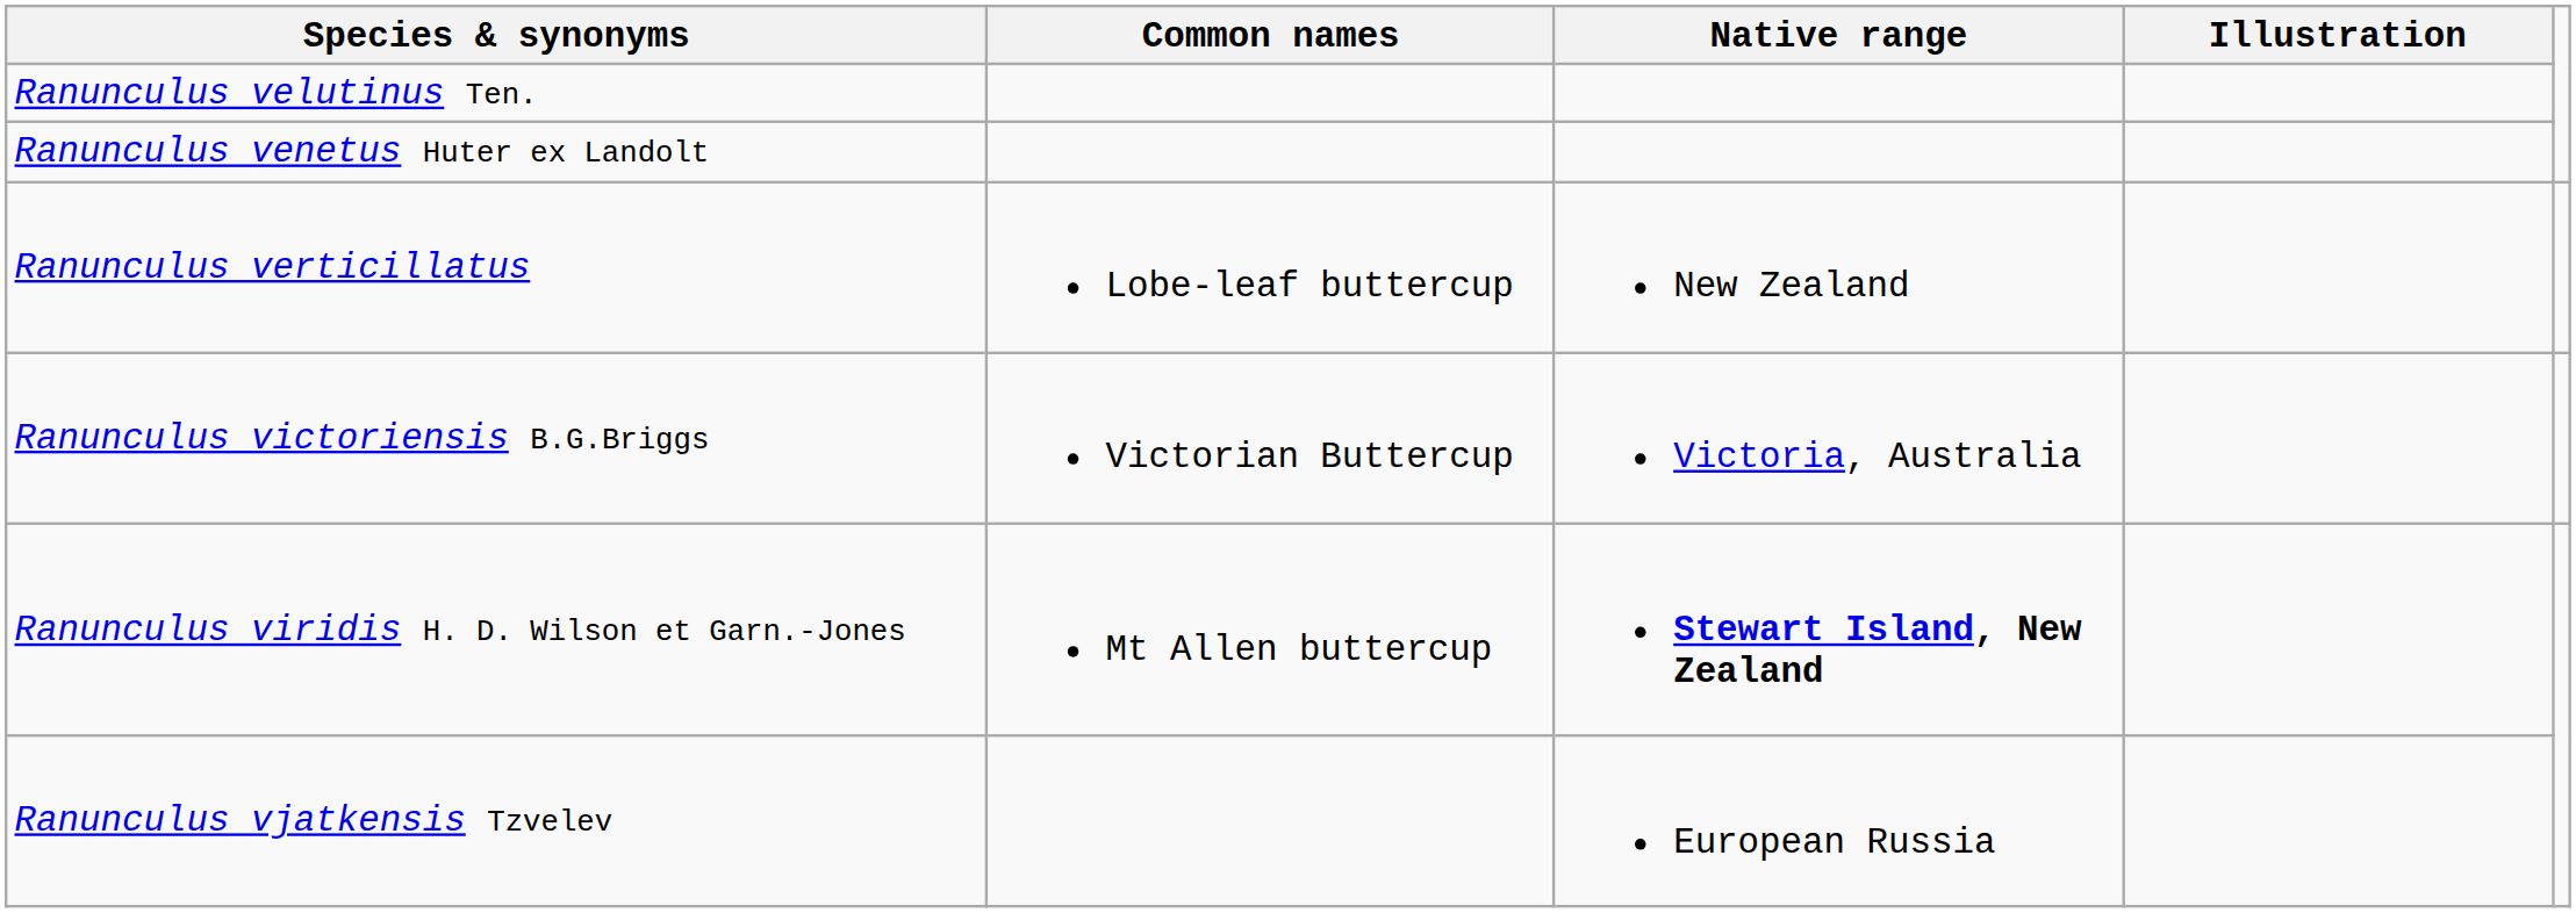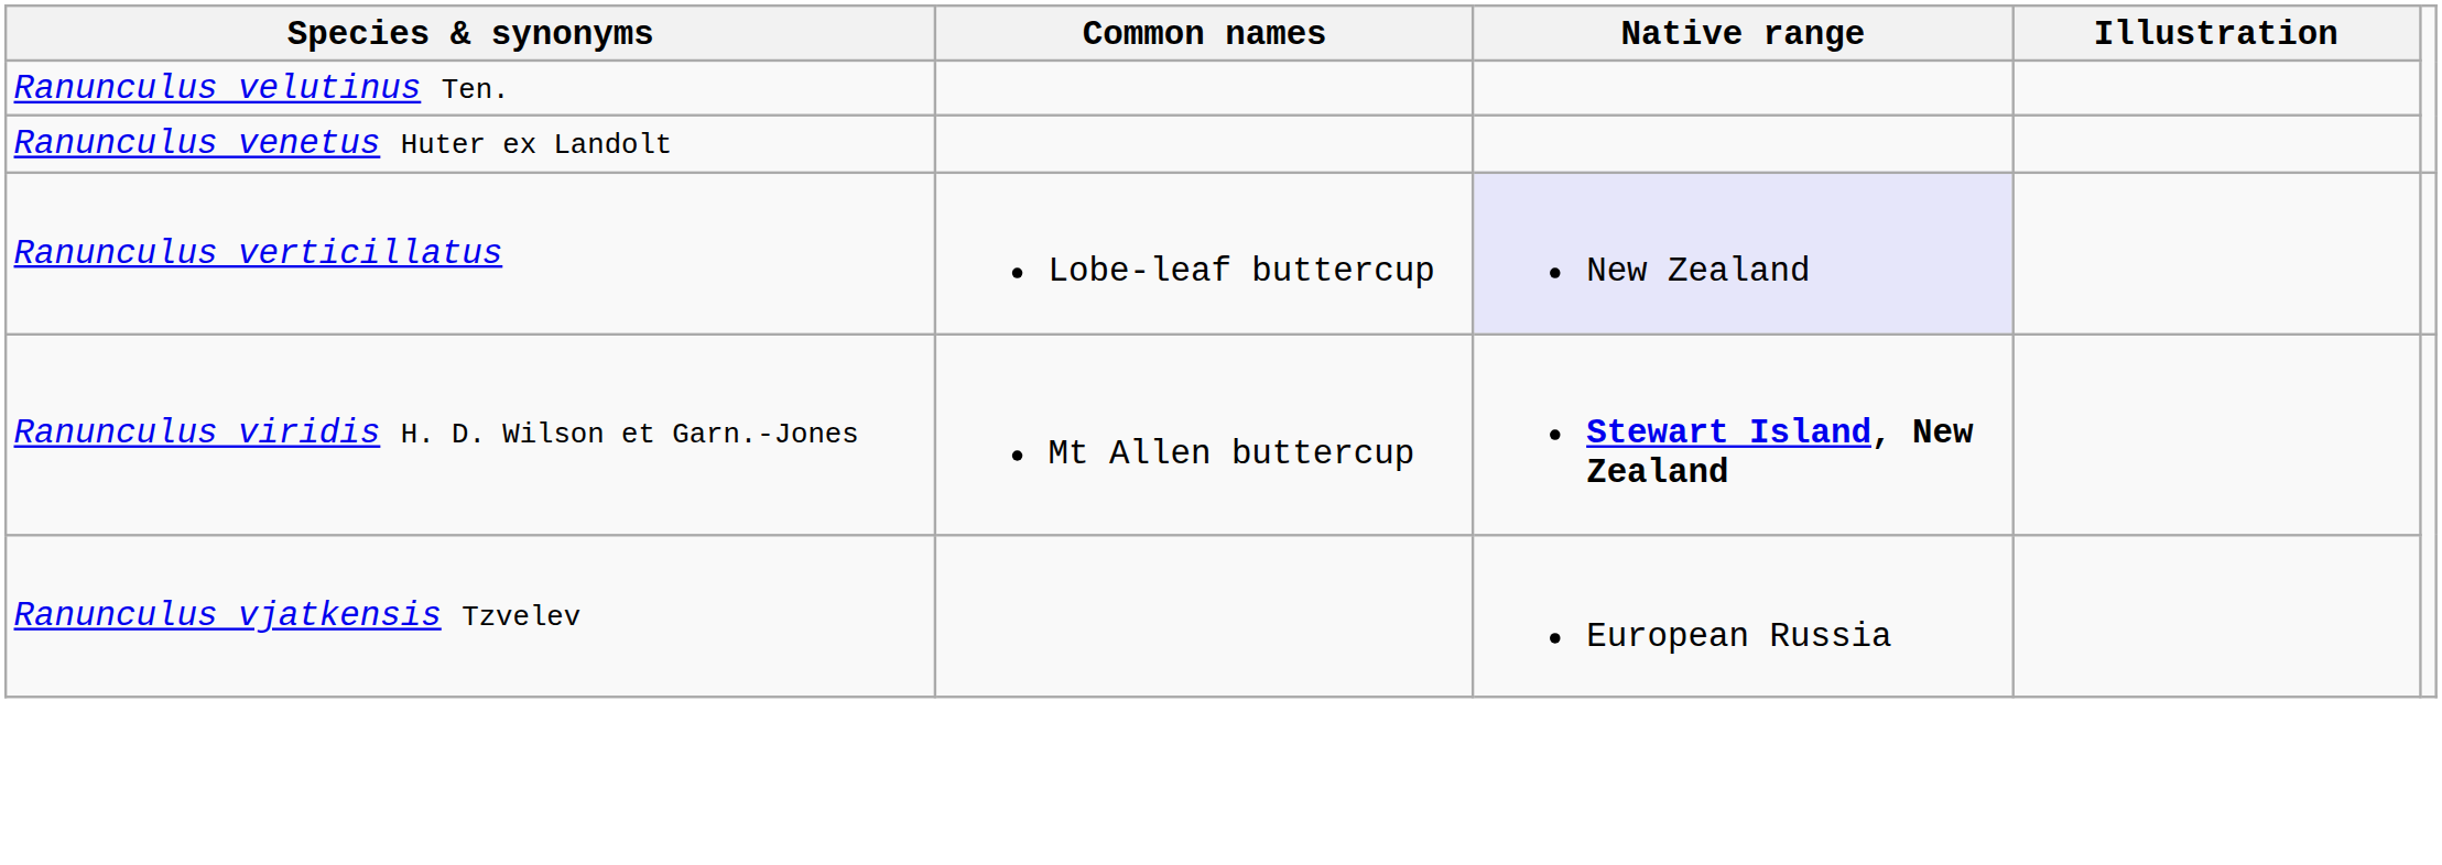Ranunculus verticillatus | Native range: no background -> lavender background
- row: Ranunculus victoriensis B.G.Briggs | Victorian Buttercup | Victoria, Australia
